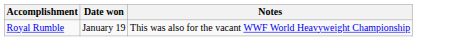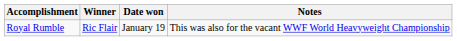+ column: Winner | Ric Flair
